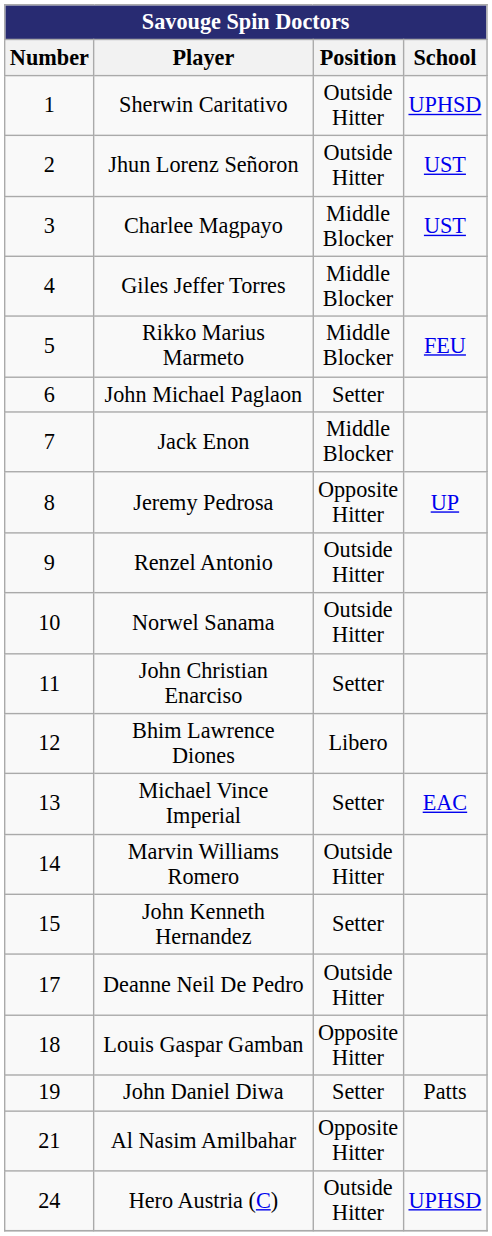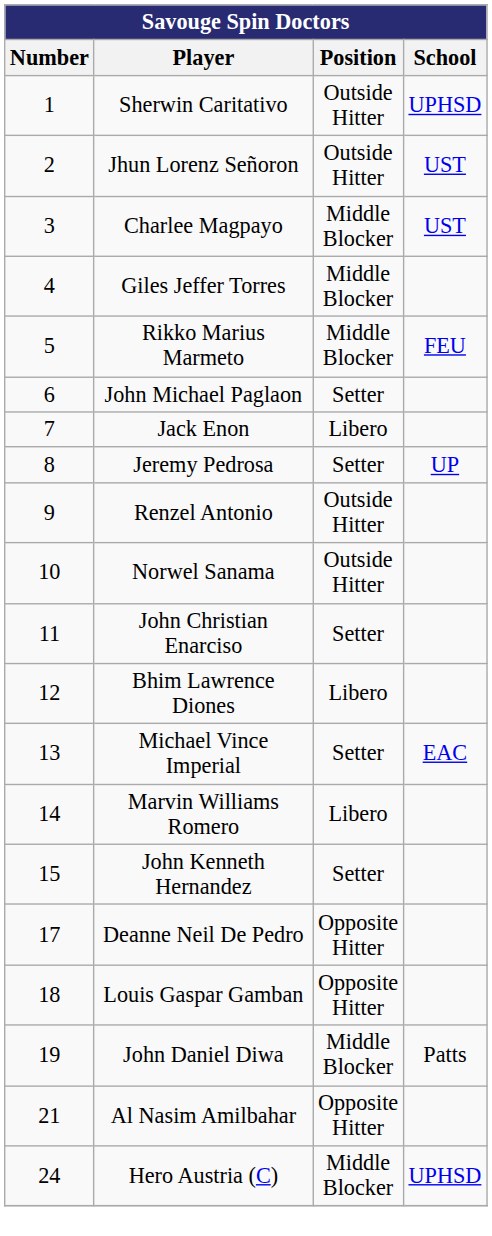Jack Enon | Position: Middle Blocker -> Libero
Jeremy Pedrosa | Position: Opposite Hitter -> Setter
Marvin Williams Romero | Position: Outside Hitter -> Libero
Deanne Neil De Pedro | Position: Outside Hitter -> Opposite Hitter
John Daniel Diwa | Position: Setter -> Middle Blocker
Hero Austria (C) | Position: Outside Hitter -> Middle Blocker
